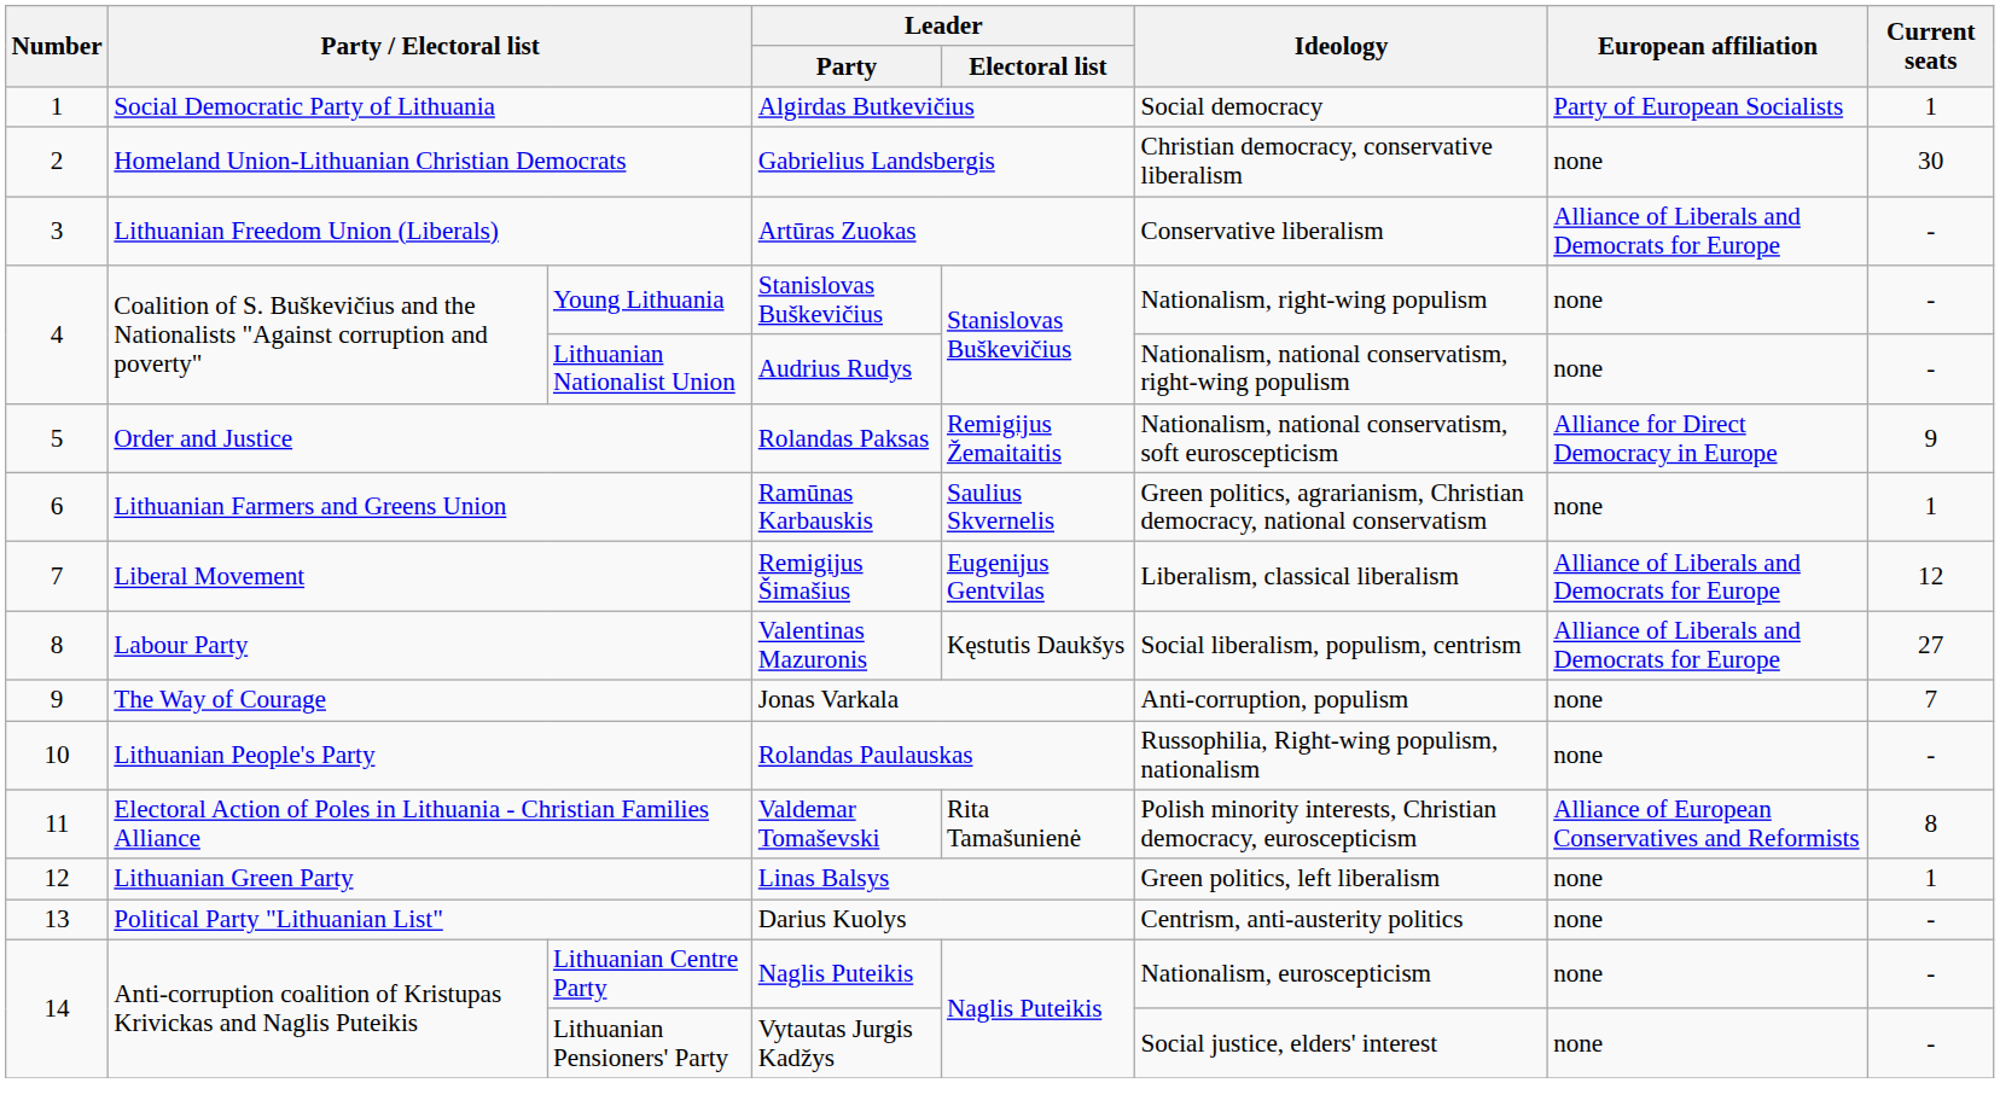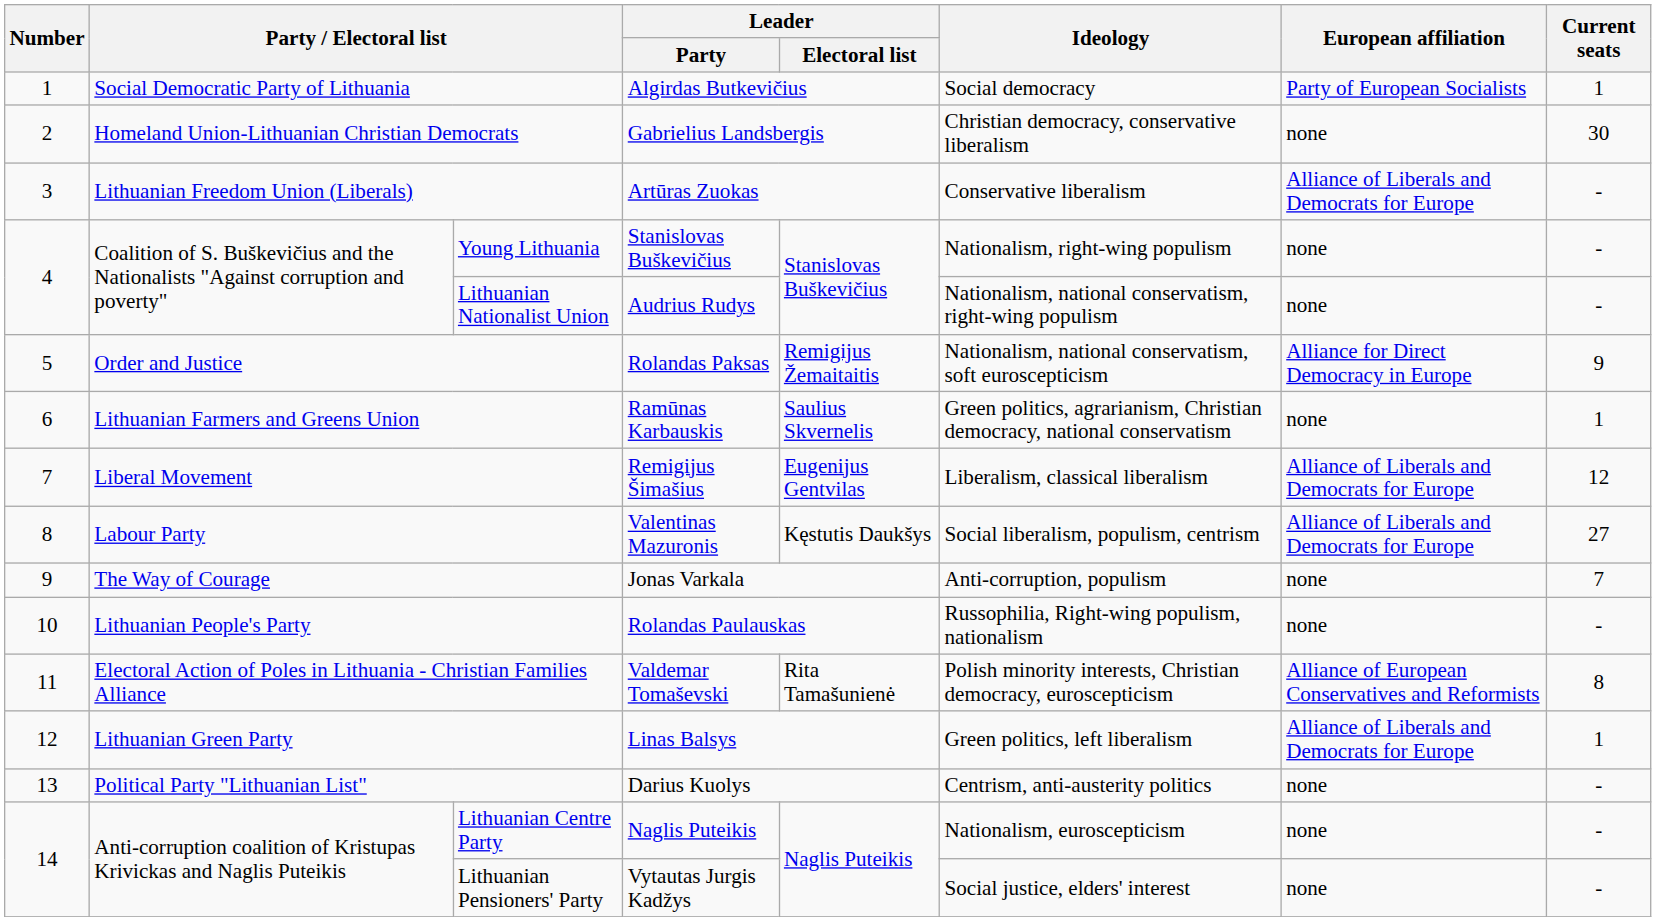Lithuanian Green Party | European affiliation: none -> Alliance of Liberals and Democrats for Europe
